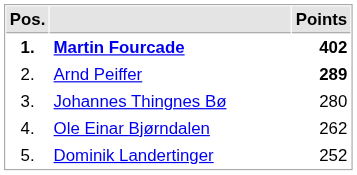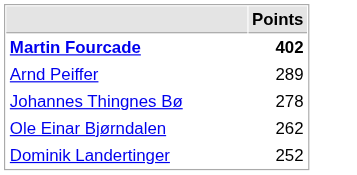- column: Pos. | 1. | 2. | 3. | 4. | 5.
Arnd Peiffer | Points: bold -> normal
Johannes Thingnes Bø | Points: 280 -> 278
